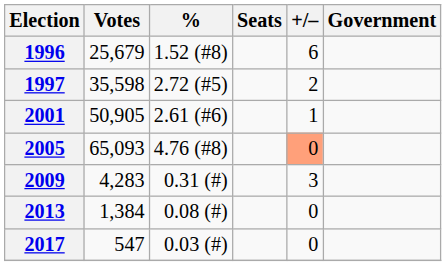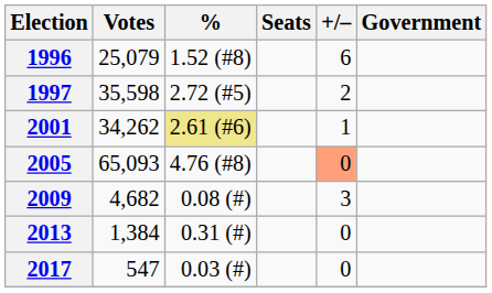1996 | Votes: 25,679 -> 25,079
2001 | Votes: 50,905 -> 34,262
2001 | %: no background -> khaki background
2009 | Votes: 4,283 -> 4,682
2009 | %: 0.31 (#) -> 0.08 (#)
2013 | %: 0.08 (#) -> 0.31 (#)
